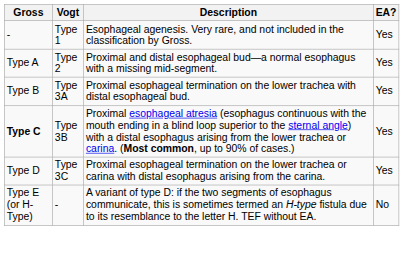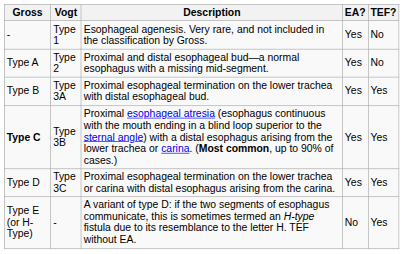+ column: TEF? | No | No | Yes | Yes | Yes | Yes
